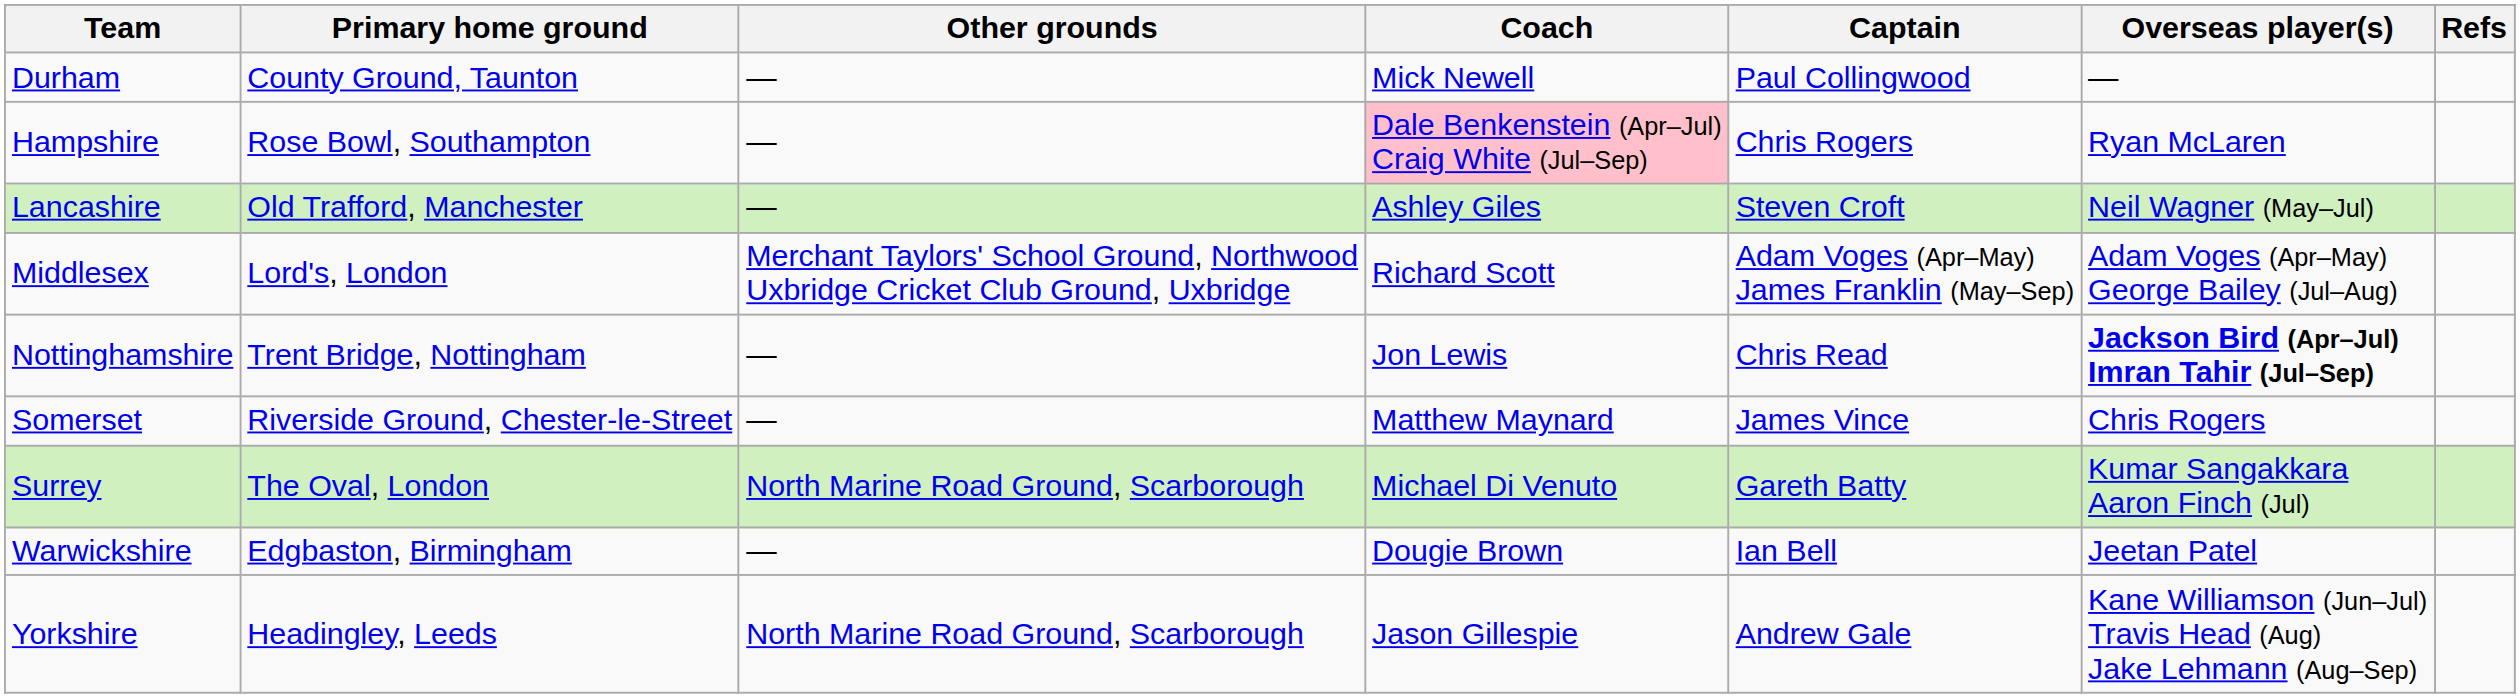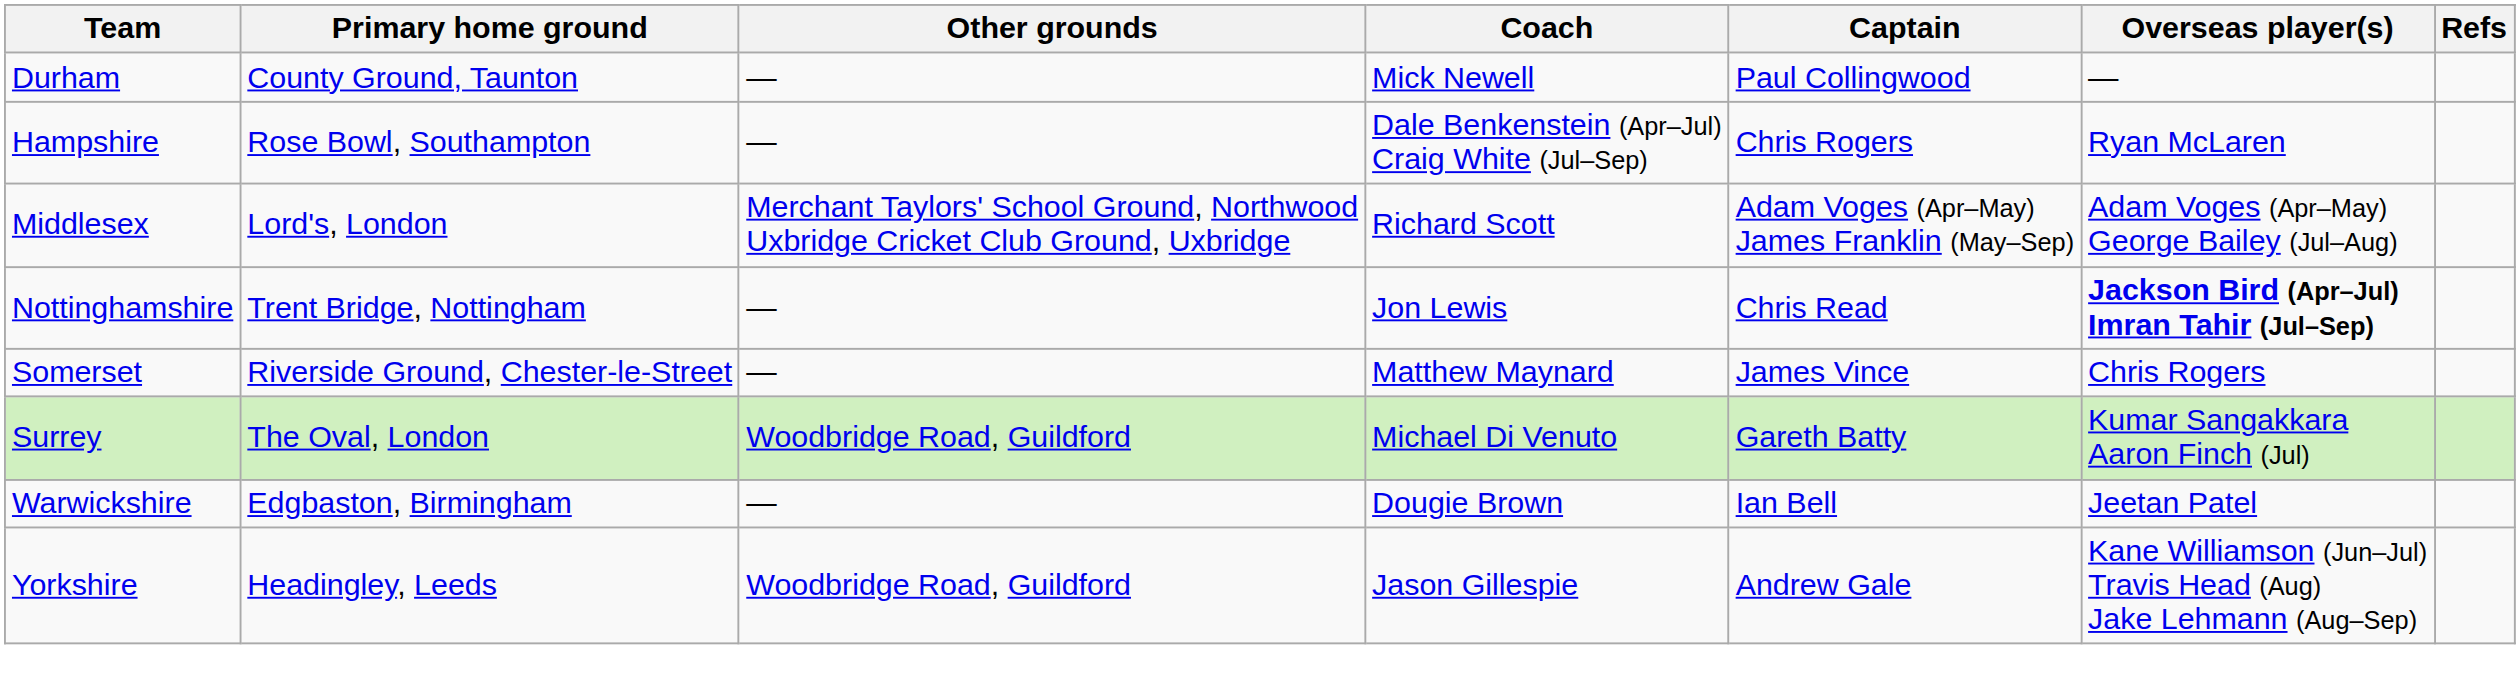Hampshire | Coach: pink background -> no background
- row: Lancashire | Old Trafford, Manchester | — | Ashley Giles | Steven Croft | Neil Wagner (May–Jul)
Surrey | Other grounds: North Marine Road Ground, Scarborough -> Woodbridge Road, Guildford
Yorkshire | Other grounds: North Marine Road Ground, Scarborough -> Woodbridge Road, Guildford
